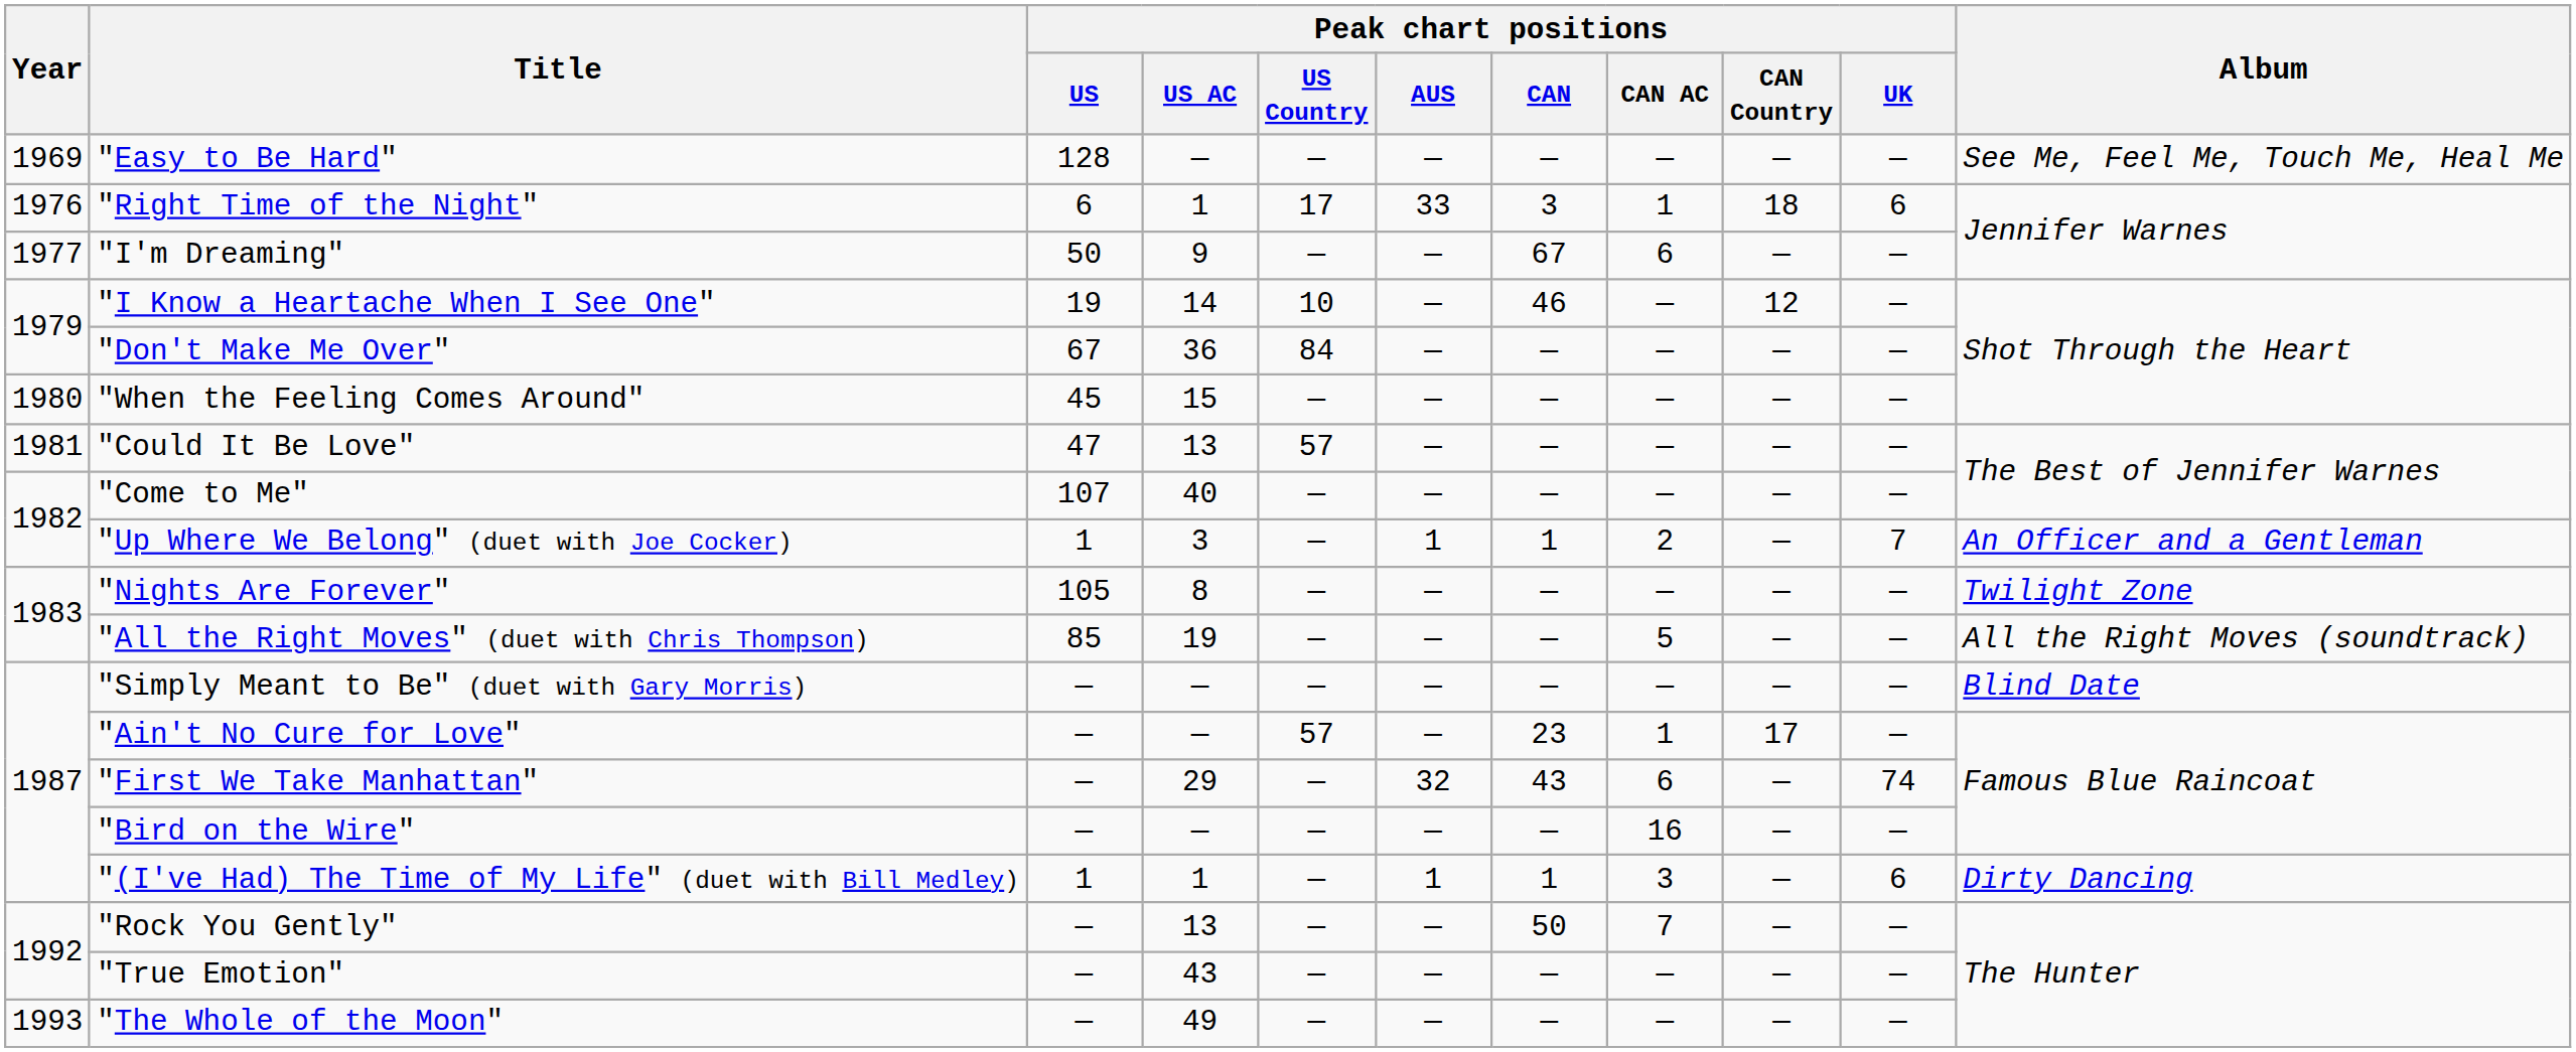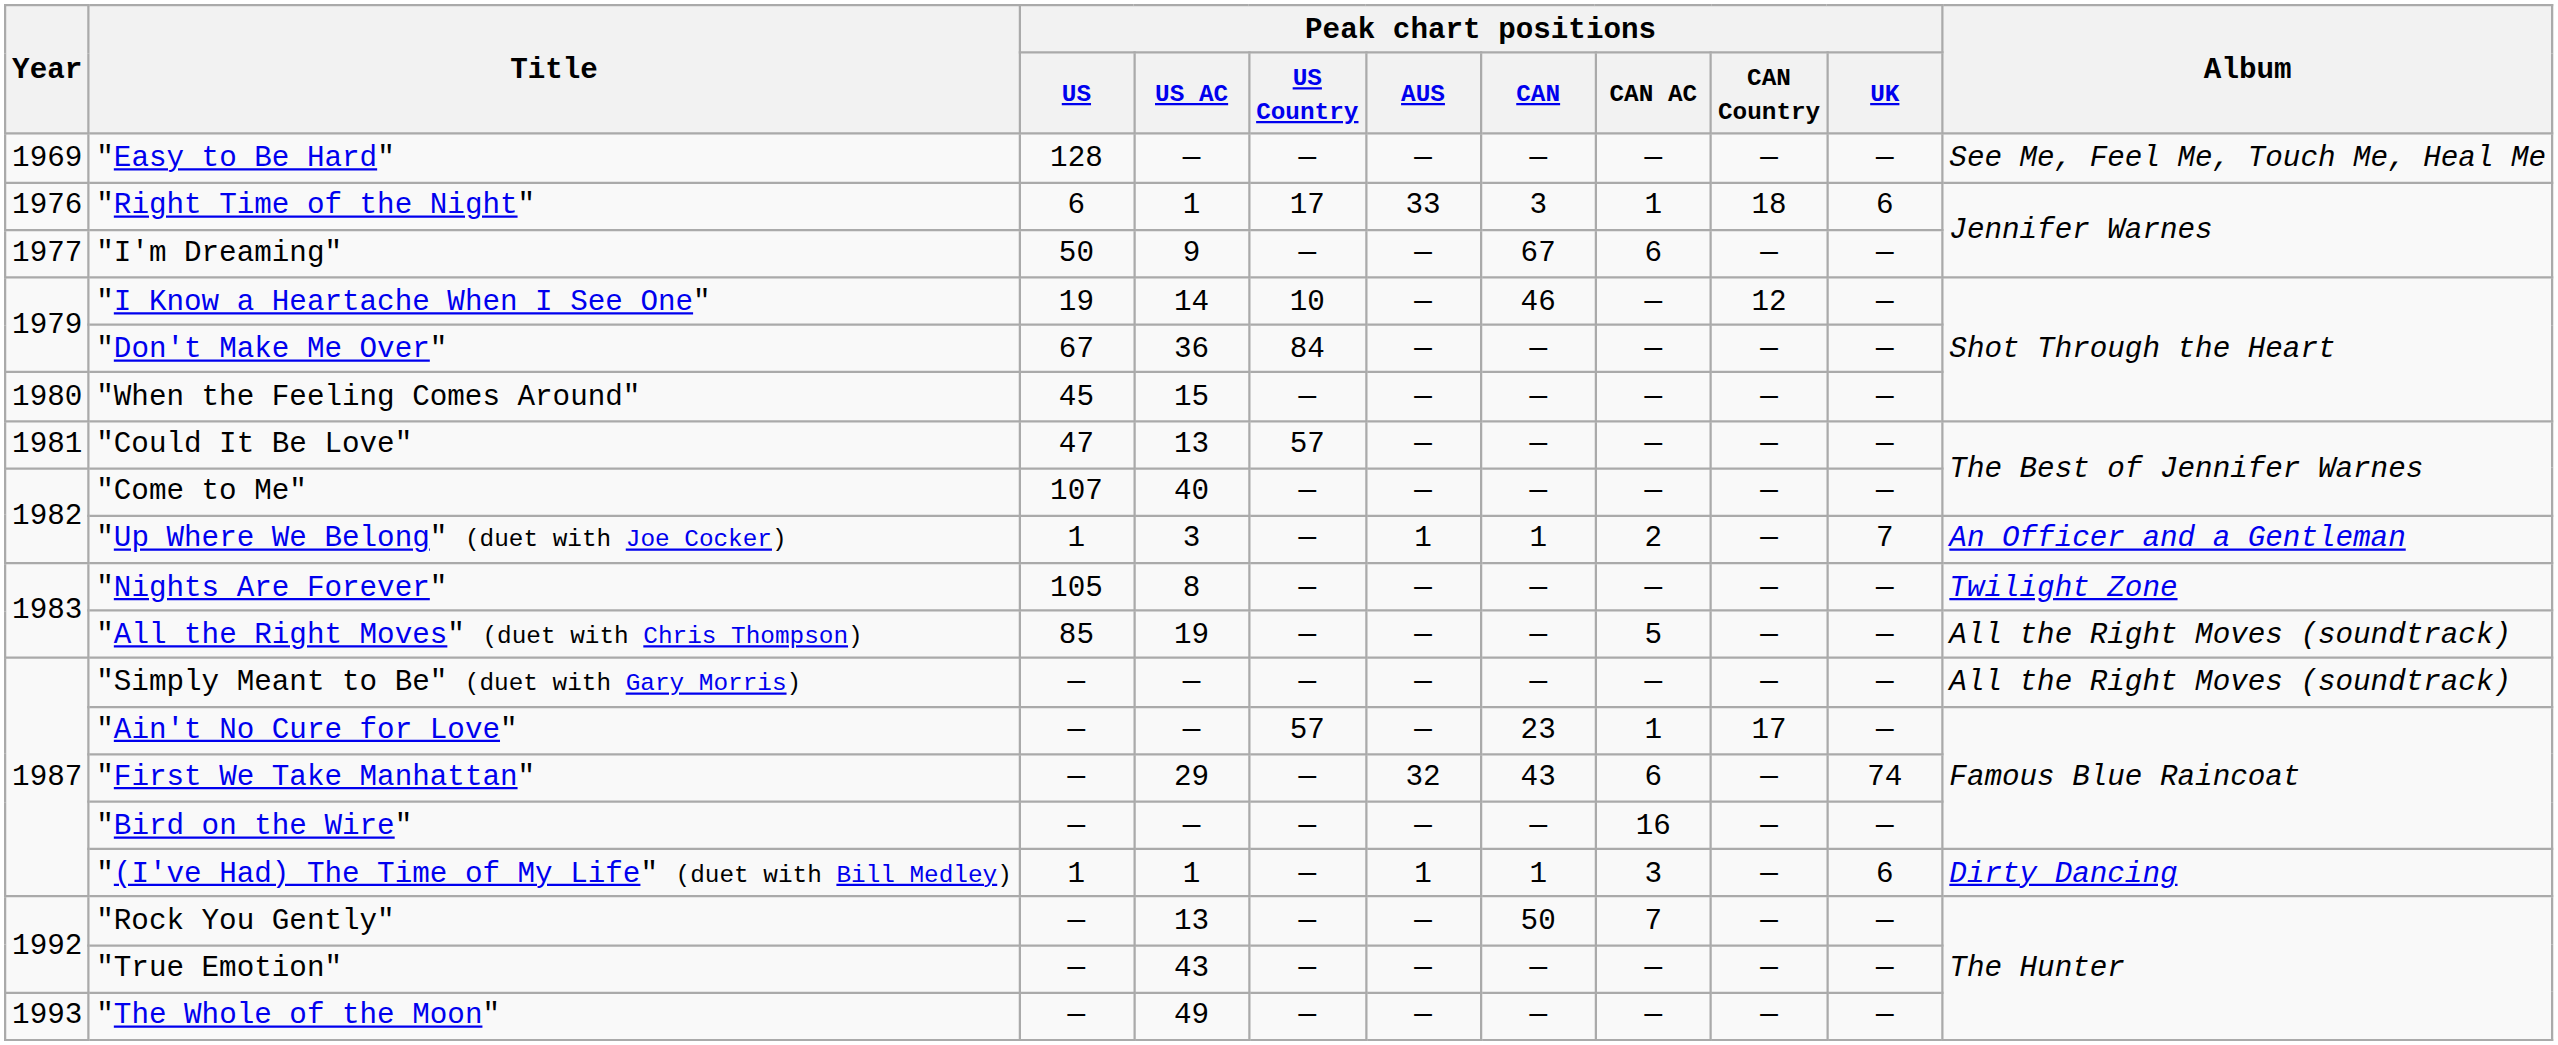"Simply Meant to Be" (duet with Gary Morris) | Album: Blind Date -> All the Right Moves (soundtrack)
